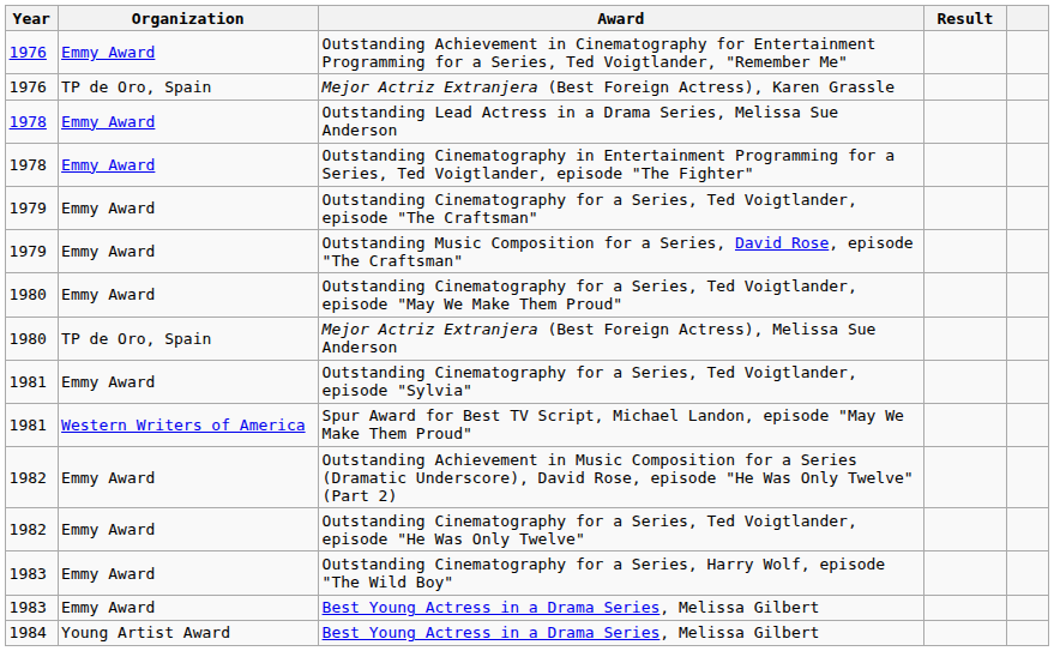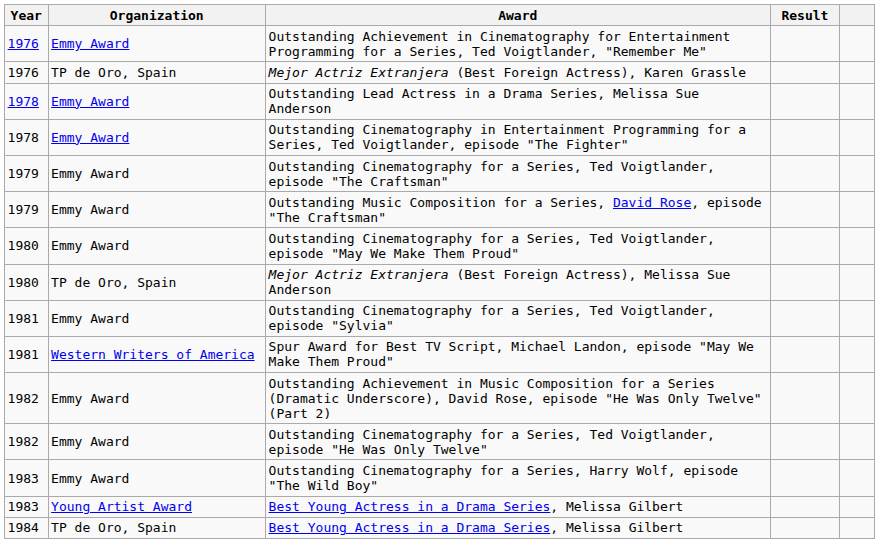1983 / Best Young Actress in a Drama Series, Melissa Gilbert | Organization: Emmy Award -> Young Artist Award
1984 / Best Young Actress in a Drama Series, Melissa Gilbert | Organization: Young Artist Award -> TP de Oro, Spain
